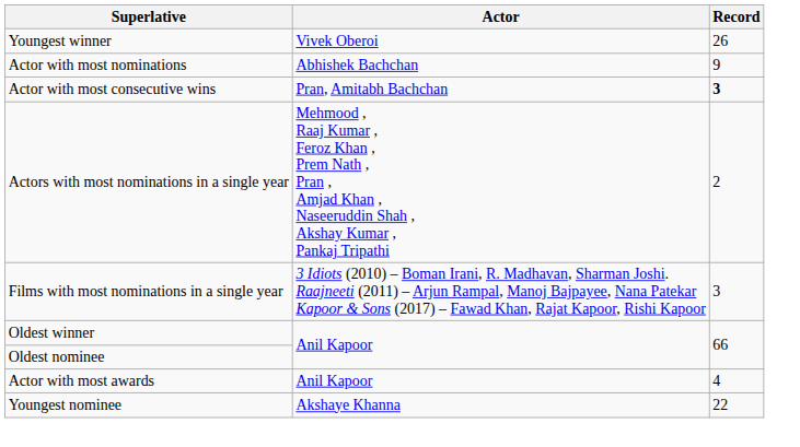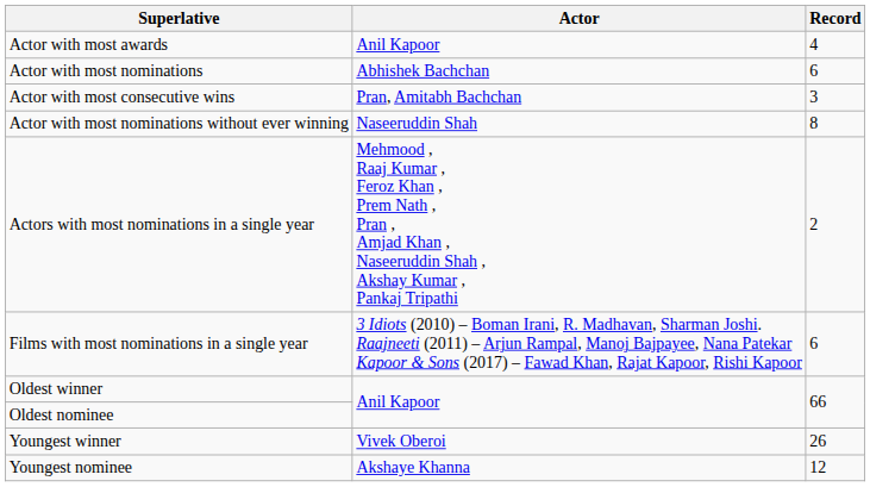rows swapped: Actor with most awards <-> Youngest winner
Actor with most nominations | Record: 9 -> 6
Actor with most consecutive wins | Record: bold -> normal
+ row: Actor with most nominations without ever winning | Naseeruddin Shah | 8
Films with most nominations in a single year | Record: 3 -> 6
Youngest nominee | Record: 22 -> 12
